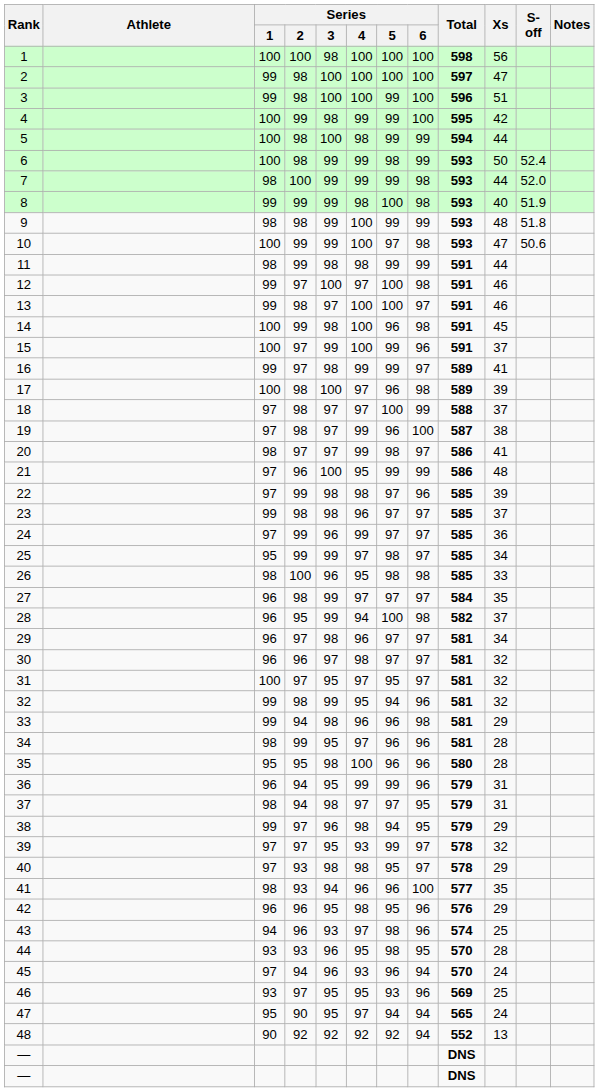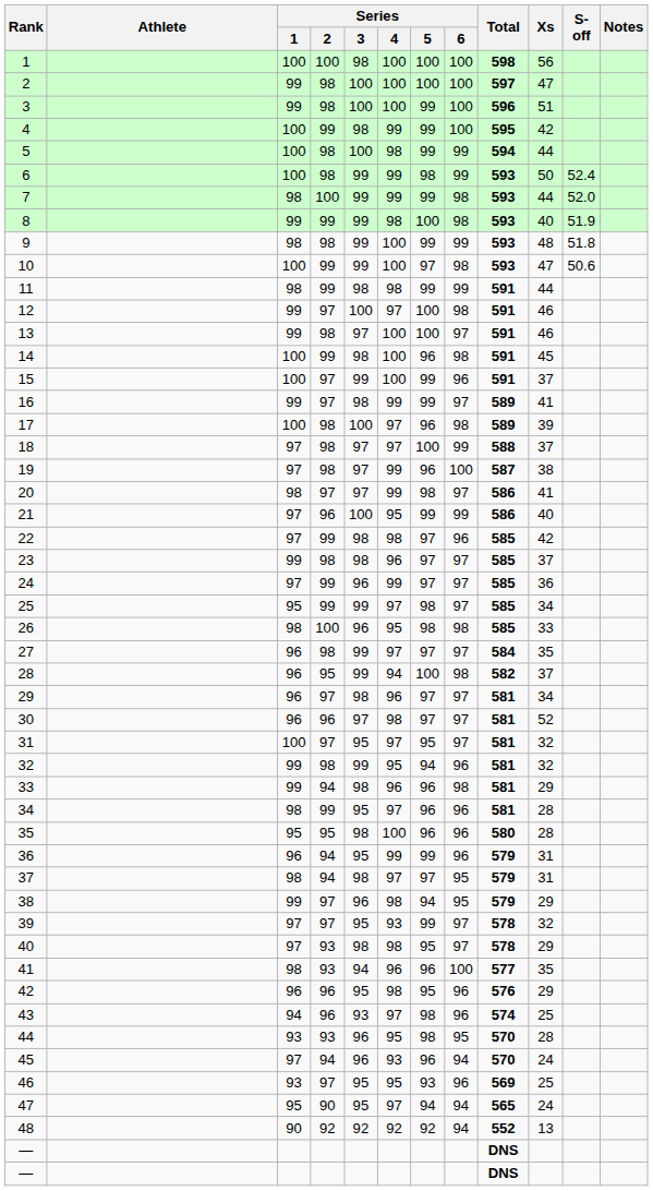21 | Xs: 48 -> 40
22 | Xs: 39 -> 42
30 | Xs: 32 -> 52
